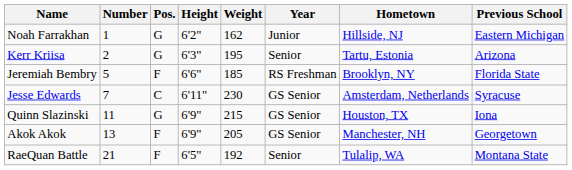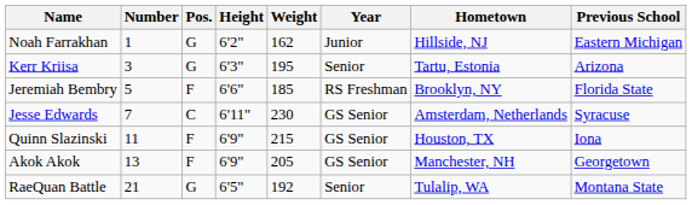Kerr Kriisa | Number: 2 -> 3
Quinn Slazinski | Pos.: G -> F
RaeQuan Battle | Pos.: F -> G
